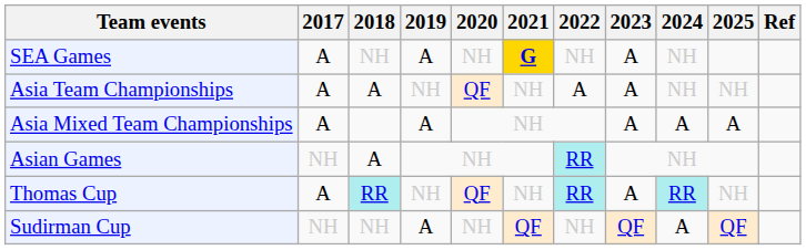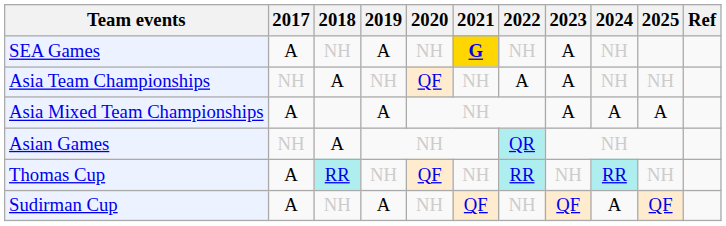Asia Team Championships | 2017: A -> NH
Asian Games | 2022: RR -> QR
Thomas Cup | 2023: A -> NH
Sudirman Cup | 2017: NH -> A
